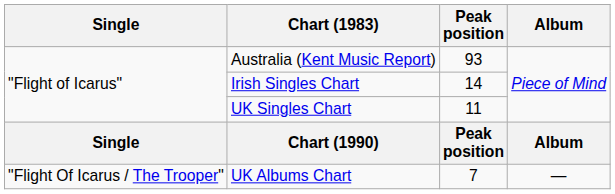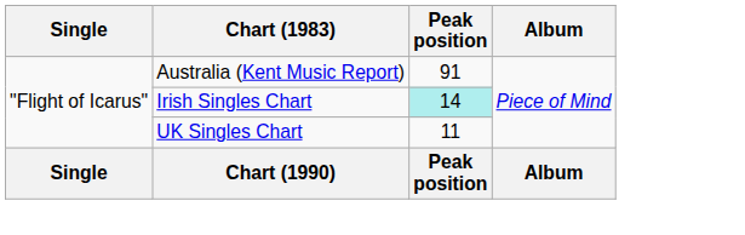Australia (Kent Music Report) | Peak position: 93 -> 91
Irish Singles Chart | Peak position: no background -> paleturquoise background
- row: "Flight Of Icarus / The Trooper" | UK Albums Chart | 7 | —
